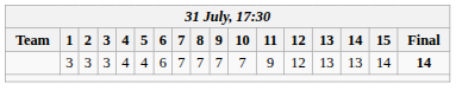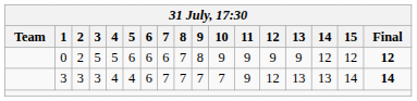+ row: 0 | 2 | 5 | 5 | 6 | 6 | 6 | 7 | 8 | 9 | 9 | 9 | 9 | 12 | 12 | 12
